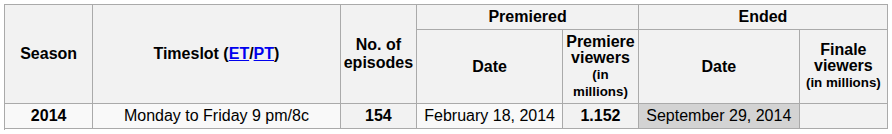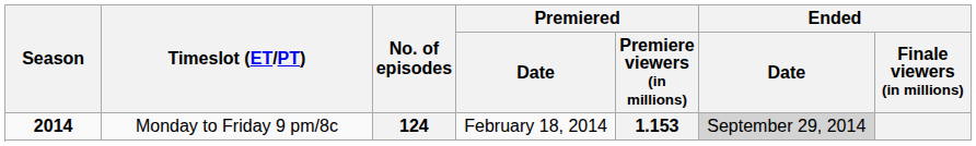2014 / Monday to Friday 9 pm/8c | No. of episodes: 154 -> 124
2014 / Monday to Friday 9 pm/8c | Premiered / Premiere viewers (in millions): 1.152 -> 1.153
